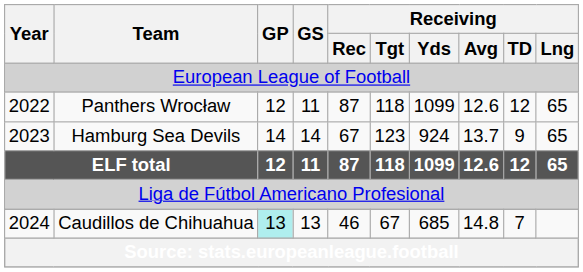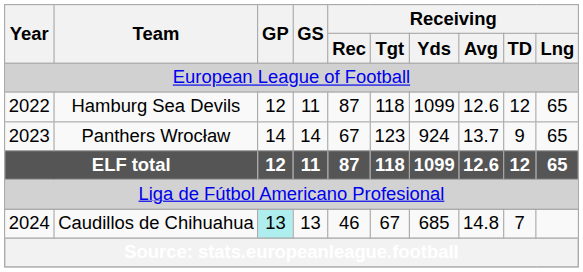2022 | Team: Panthers Wrocław -> Hamburg Sea Devils
2023 | Team: Hamburg Sea Devils -> Panthers Wrocław
